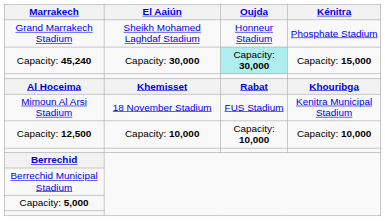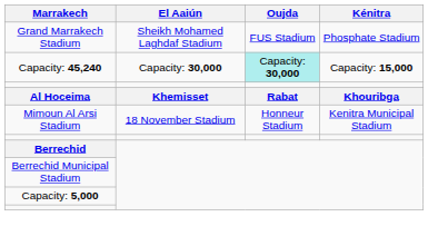Grand Marrakech Stadium | Oujda: Honneur Stadium -> FUS Stadium
Mimoun Al Arsi Stadium | Oujda: FUS Stadium -> Honneur Stadium
- row: Capacity: 12,500 | Capacity: 10,000 | Capacity: 10,000 | Capacity: 10,000
